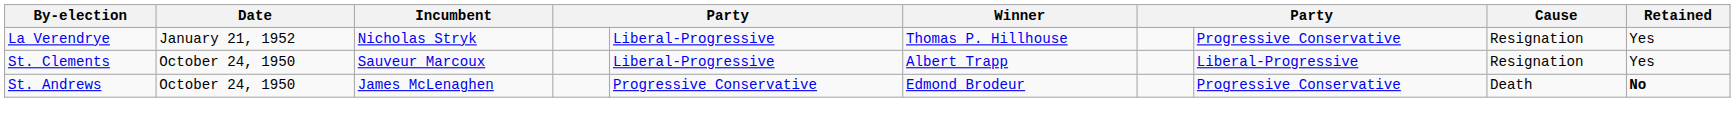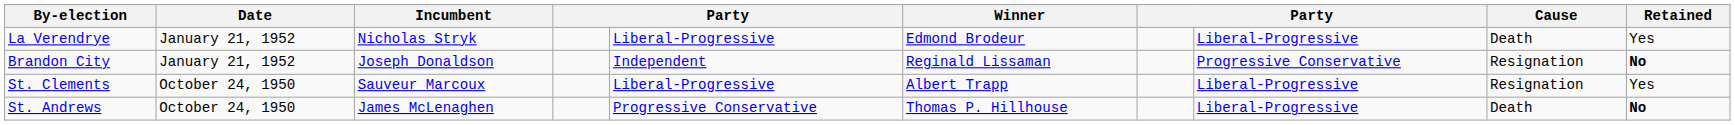La Verendrye | Winner: Thomas P. Hillhouse -> Edmond Brodeur
La Verendrye | column 8: Progressive Conservative -> Liberal-Progressive
La Verendrye | Cause: Resignation -> Death
+ row: Brandon City | January 21, 1952 | Joseph Donaldson | Independent | Reginald Lissaman | Progressive Conservative | Resignation | No
St. Andrews | Winner: Edmond Brodeur -> Thomas P. Hillhouse
St. Andrews | column 8: Progressive Conservative -> Liberal-Progressive
